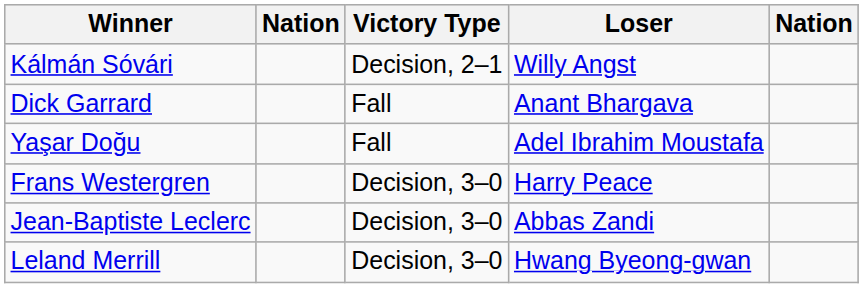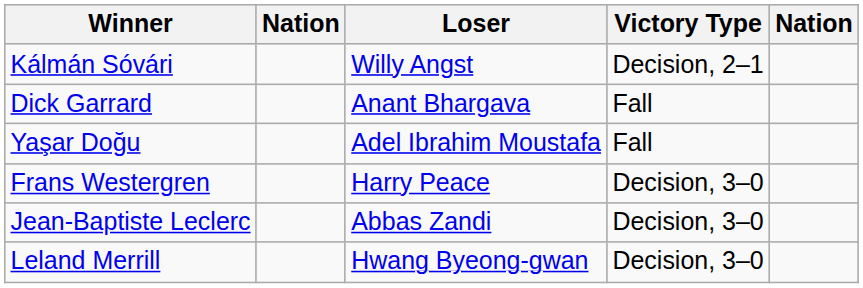columns swapped: Victory Type <-> Loser
